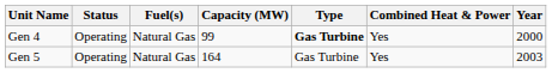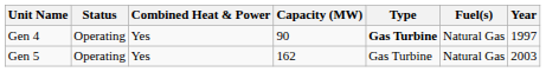columns swapped: Fuel(s) <-> Combined Heat & Power
Gen 4 | Capacity (MW): 99 -> 90
Gen 4 | Year: 2000 -> 1997
Gen 5 | Capacity (MW): 164 -> 162
